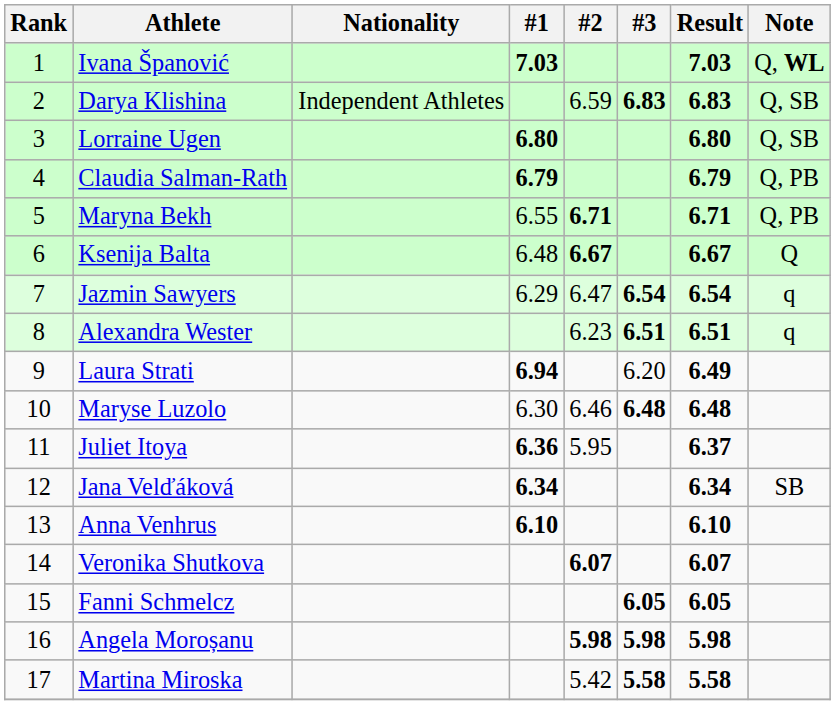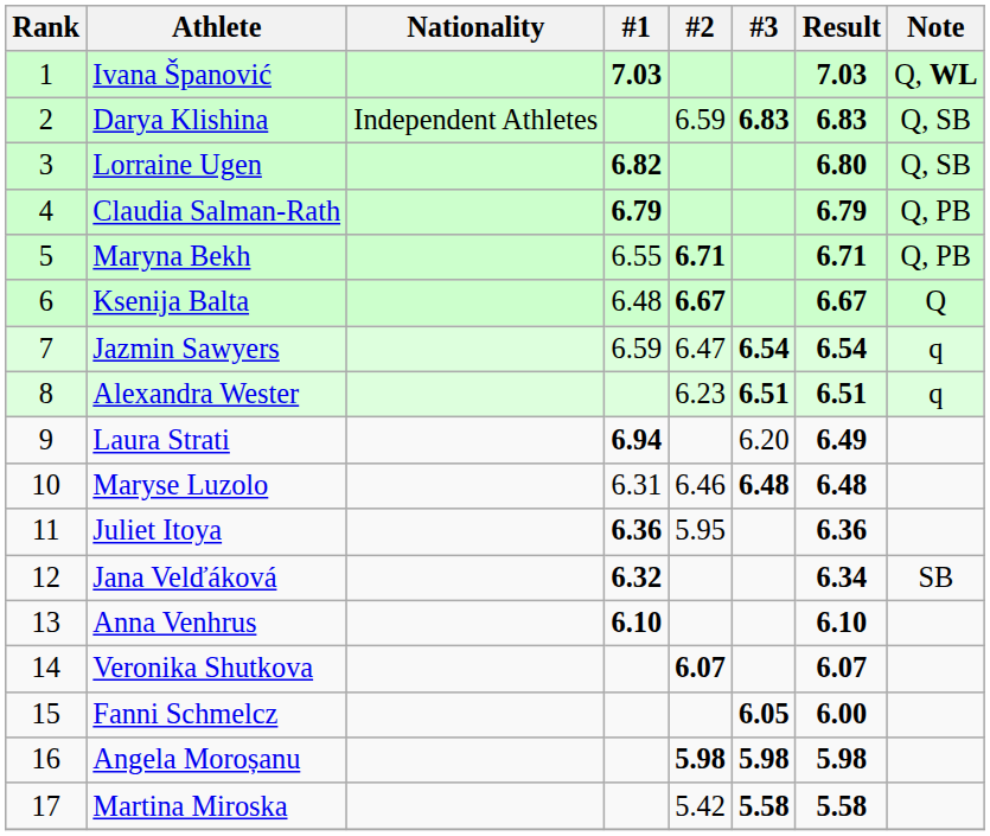Lorraine Ugen | #1: 6.80 -> 6.82
Jazmin Sawyers | #1: 6.29 -> 6.59
Maryse Luzolo | #1: 6.30 -> 6.31
Juliet Itoya | Result: 6.37 -> 6.36
Jana Velďáková | #1: 6.34 -> 6.32
Fanni Schmelcz | Result: 6.05 -> 6.00
